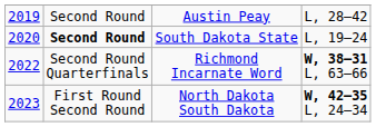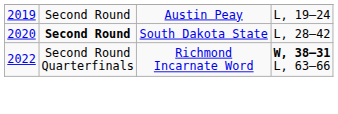Austin Peay | column 4: L, 28–42 -> L, 19–24
South Dakota State | column 4: L, 19–24 -> L, 28–42
- row: 2023 | First Round Second Round | North Dakota South Dakota | W, 42–35 L, 24–34
